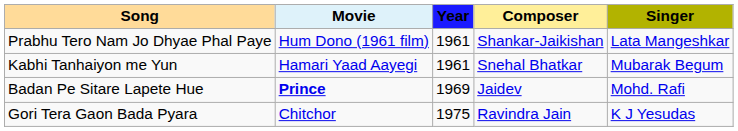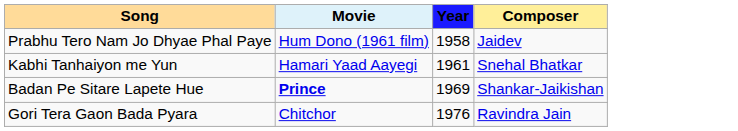- column: Singer | Lata Mangeshkar | Mubarak Begum | Mohd. Rafi | K J Yesudas
Prabhu Tero Nam Jo Dhyae Phal Paye | Year: 1961 -> 1958
Prabhu Tero Nam Jo Dhyae Phal Paye | Composer: Shankar-Jaikishan -> Jaidev
Badan Pe Sitare Lapete Hue | Composer: Jaidev -> Shankar-Jaikishan
Gori Tera Gaon Bada Pyara | Year: 1975 -> 1976
